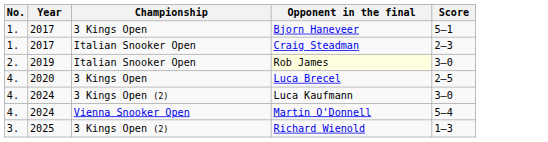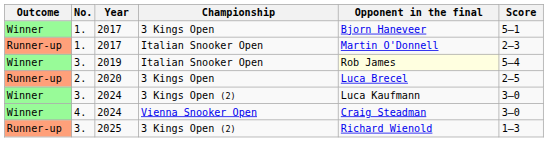+ column: Outcome | Winner | Runner-up | Winner | Runner-up | Winner | Winner | Runner-up
2017 / Italian Snooker Open | Opponent in the final: Craig Steadman -> Martin O'Donnell
2019 | No.: 2. -> 3.
2019 | Score: 3–0 -> 5–4
2020 | No.: 4. -> 2.
2024 / 3 Kings Open (2) | No.: 4. -> 3.
2024 / Vienna Snooker Open | Opponent in the final: Martin O'Donnell -> Craig Steadman
2024 / Vienna Snooker Open | Score: 5–4 -> 3–0
